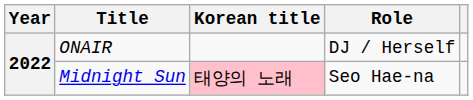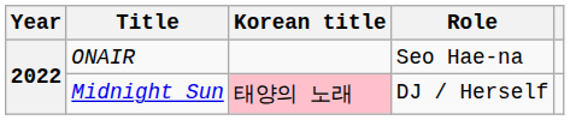ONAIR | Role: DJ / Herself -> Seo Hae-na
Midnight Sun | Role: Seo Hae-na -> DJ / Herself
